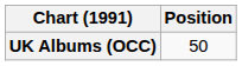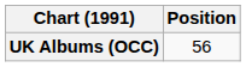UK Albums (OCC) | Position: 50 -> 56
